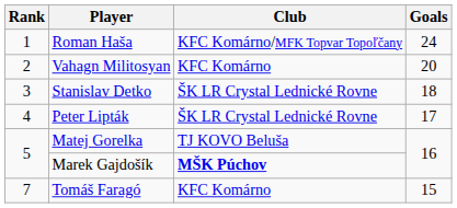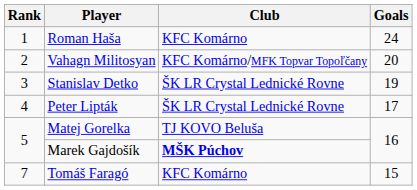Roman Haša | Club: KFC Komárno/MFK Topvar Topoľčany -> KFC Komárno
Vahagn Militosyan | Club: KFC Komárno -> KFC Komárno/MFK Topvar Topoľčany
Stanislav Detko | Goals: 18 -> 19
